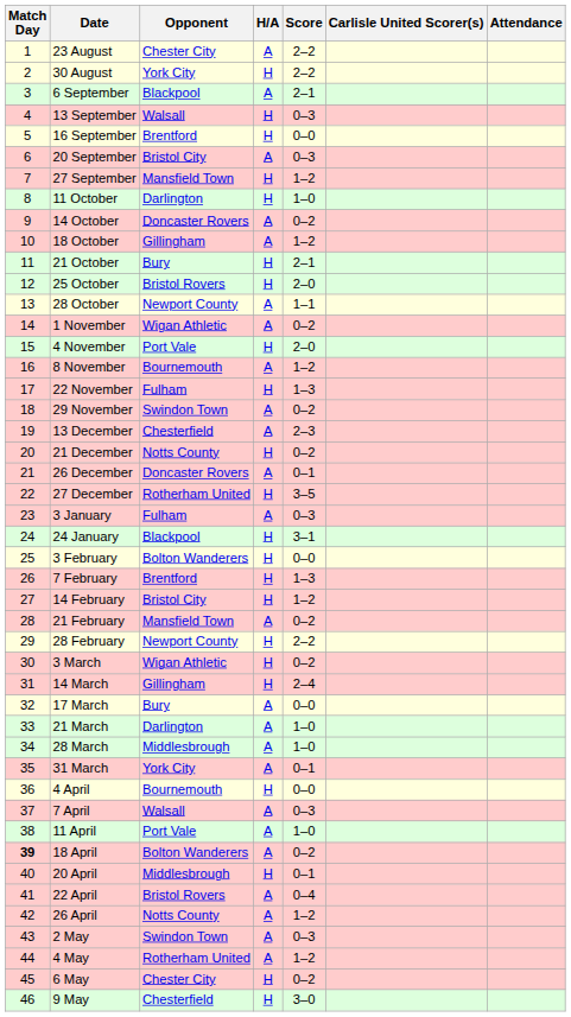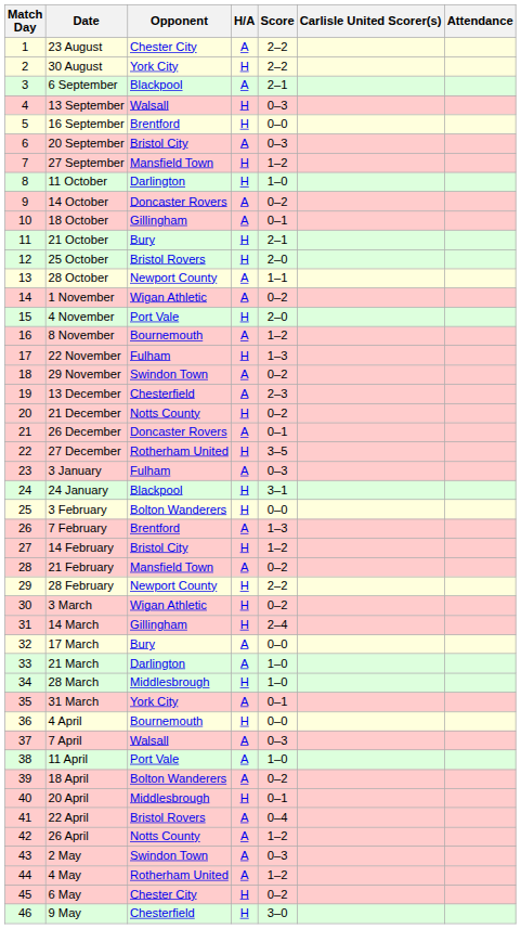18 October | Score: 1–2 -> 0–1
7 February | H/A: H -> A
28 March | H/A: A -> H
18 April | Match Day: bold -> normal
